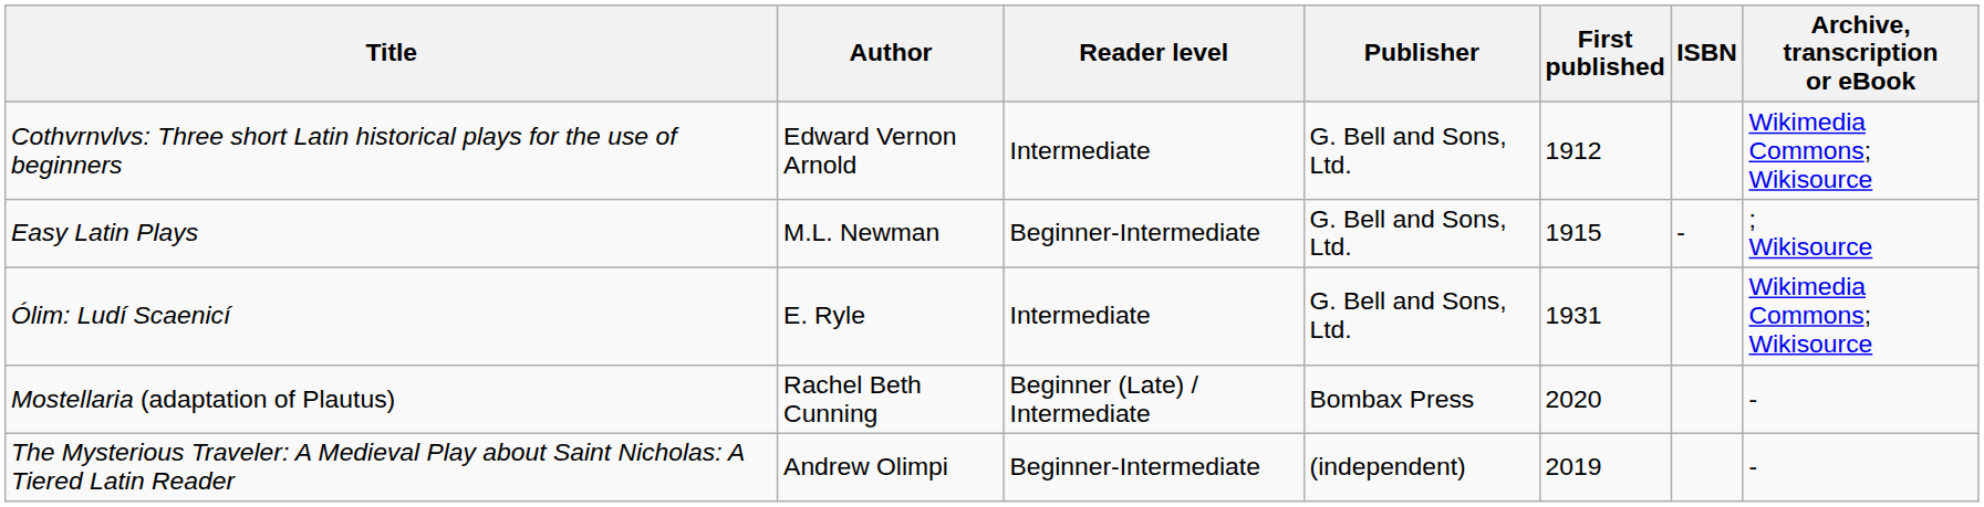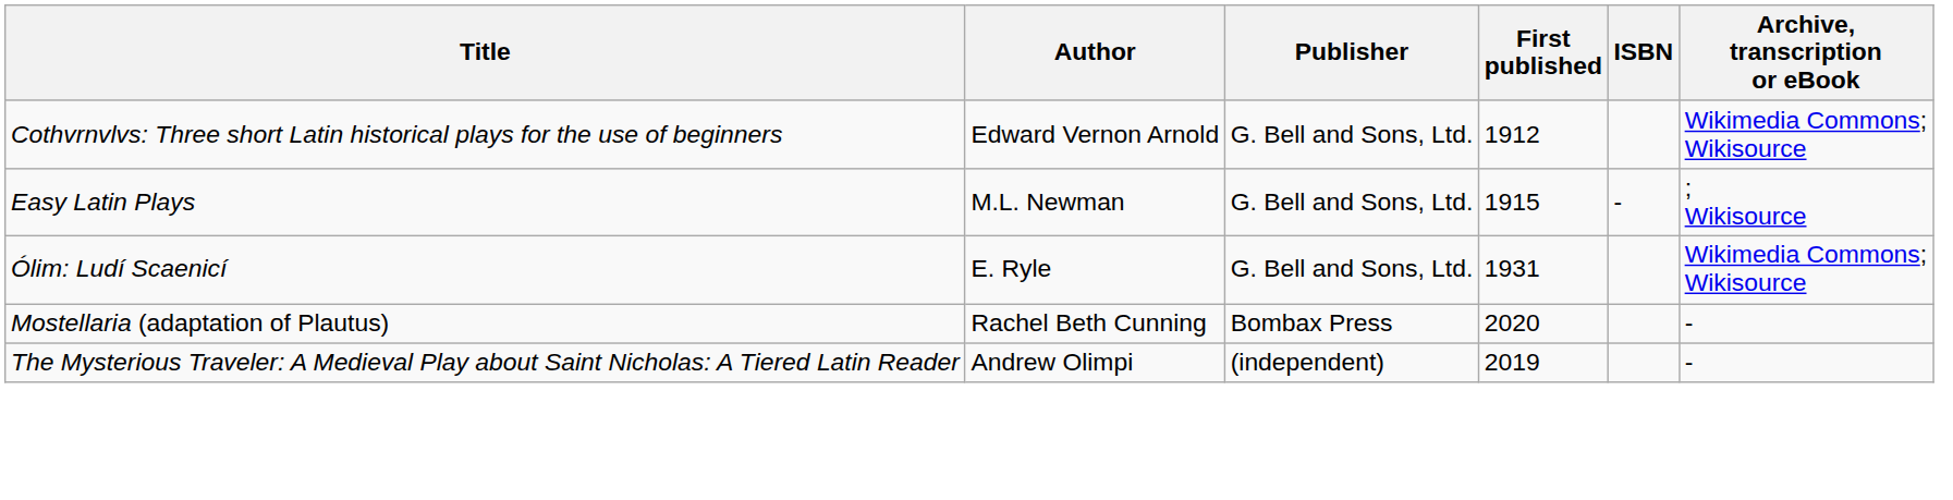- column: Reader level | Intermediate | Beginner-Intermediate | Intermediate | Beginner (Late) / Intermediate | Beginner-Intermediate
